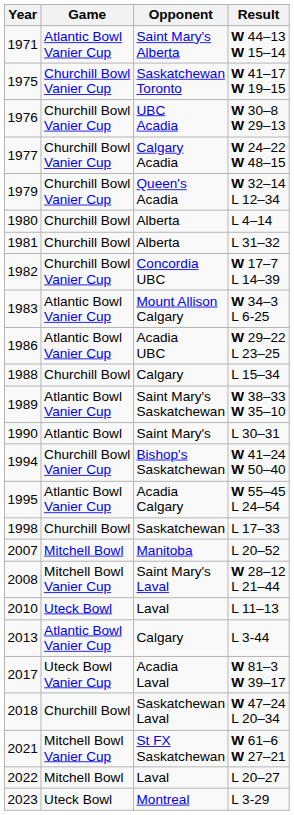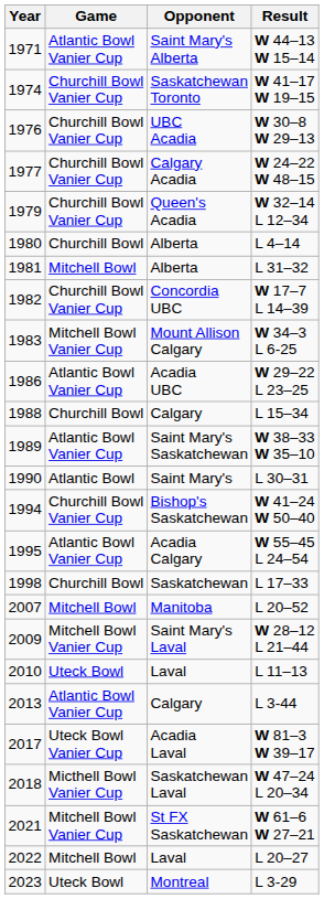W 41–17 W 19–15 | Year: 1975 -> 1974
L 31–32 | Game: Churchill Bowl -> Mitchell Bowl
W 34–3 L 6-25 | Game: Atlantic Bowl Vanier Cup -> Mitchell Bowl Vanier Cup
W 28–12 L 21–44 | Year: 2008 -> 2009
W 47–24 L 20–34 | Game: Churchill Bowl -> Micthell Bowl Vanier Cup
